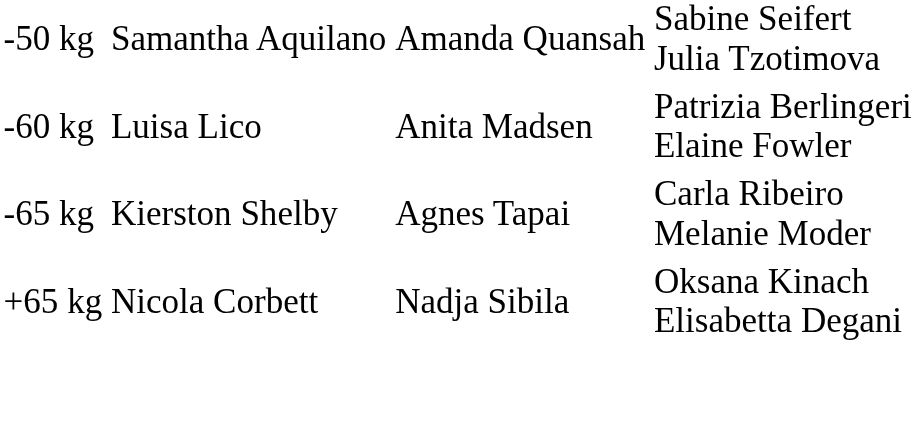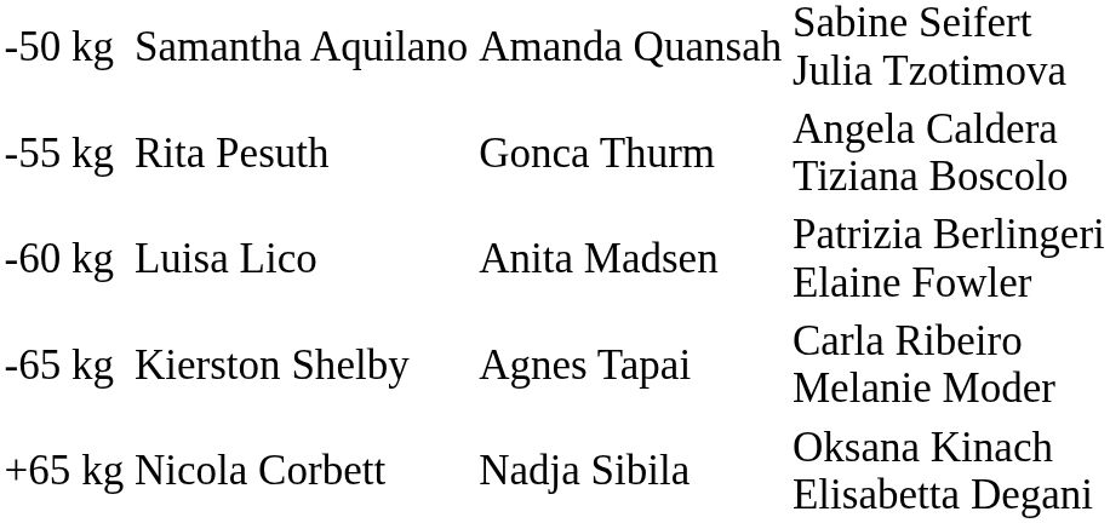+ row: -55 kg | Rita Pesuth | Gonca Thurm | Angela Caldera Tiziana Boscolo
